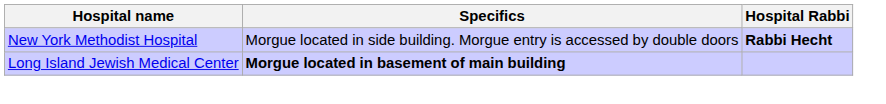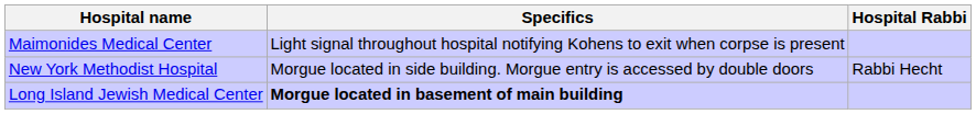+ row: Maimonides Medical Center | Light signal throughout hospital notifying Kohens to exit when corpse is present
New York Methodist Hospital | Hospital Rabbi: bold -> normal
